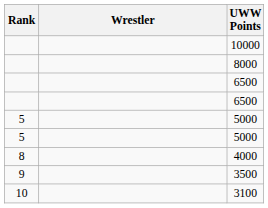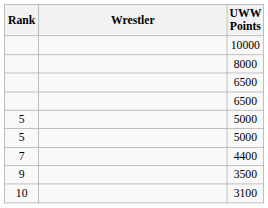+ row: 7 | 4400
- row: 8 | 4000
